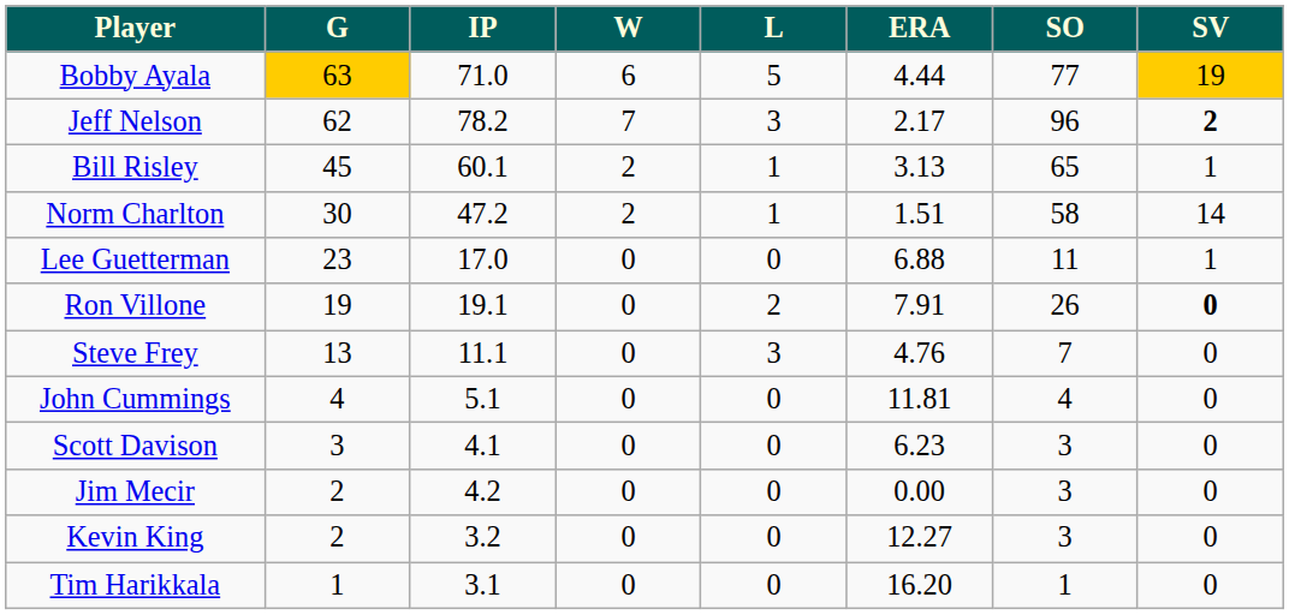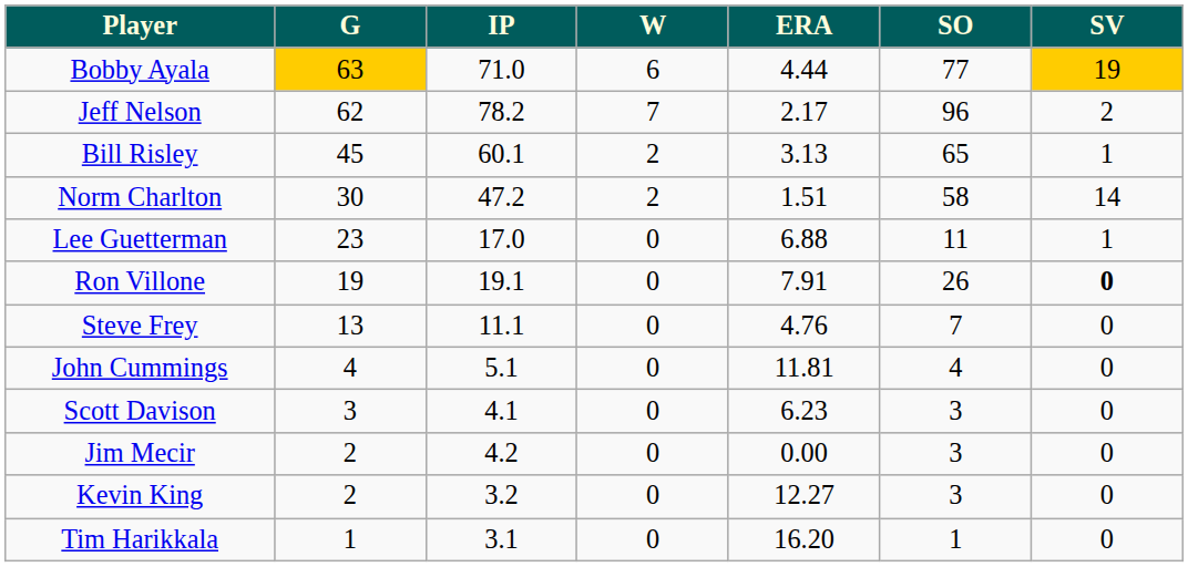- column: L | 5 | 3 | 1 | 1 | 0 | 2 | 3 | 0 | 0 | 0 | 0 | 0
Jeff Nelson | SV: bold -> normal
